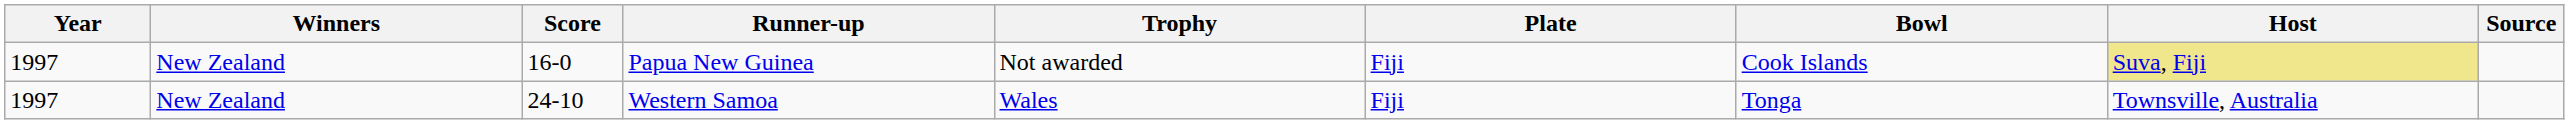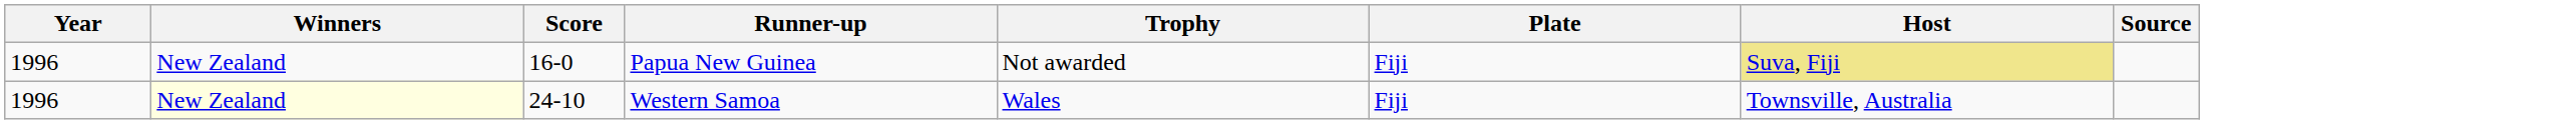- column: Bowl | Cook Islands | Tonga
Papua New Guinea | Year: 1997 -> 1996
Western Samoa | Year: 1997 -> 1996
Western Samoa | Winners: no background -> lightyellow background
